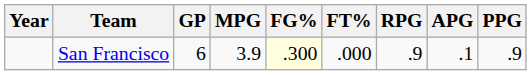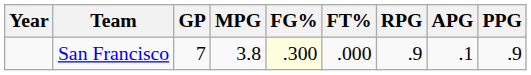San Francisco | GP: 6 -> 7
San Francisco | MPG: 3.9 -> 3.8
